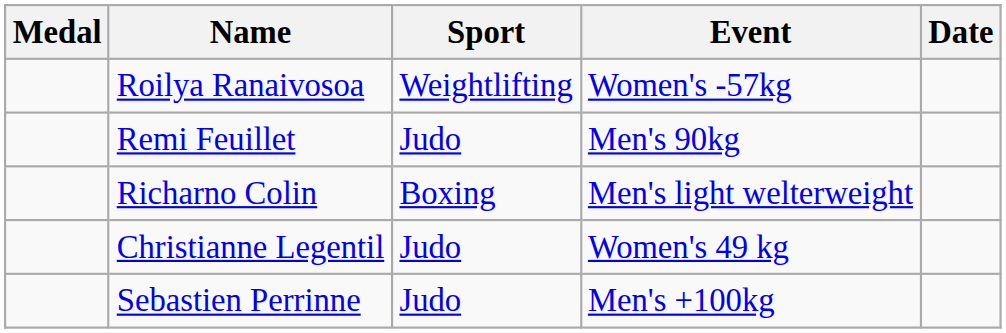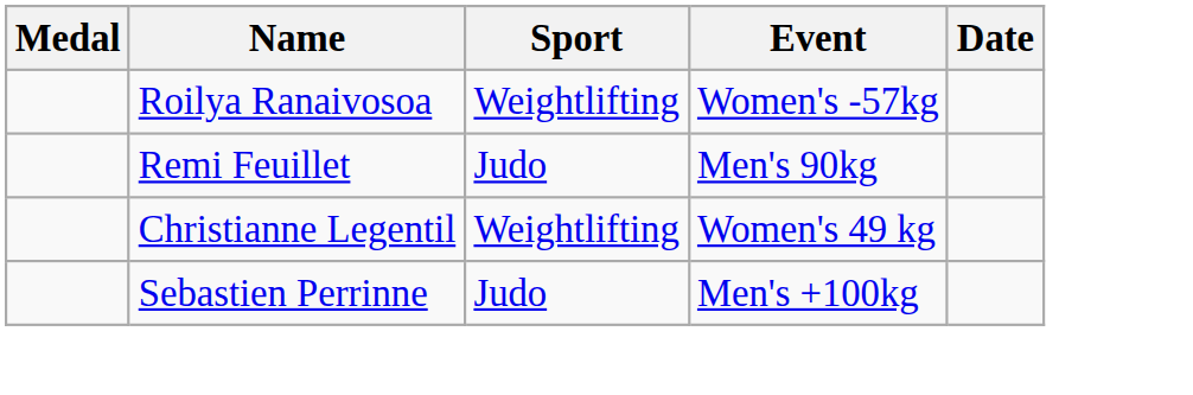- row: Richarno Colin | Boxing | Men's light welterweight
Christianne Legentil | Sport: Judo -> Weightlifting
